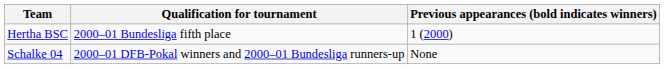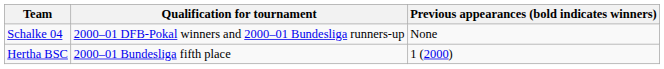rows swapped: Schalke 04 <-> Hertha BSC
